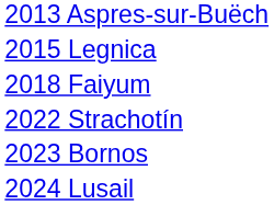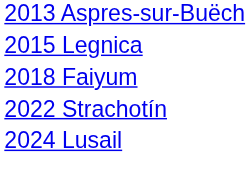- row: 2023 Bornos
